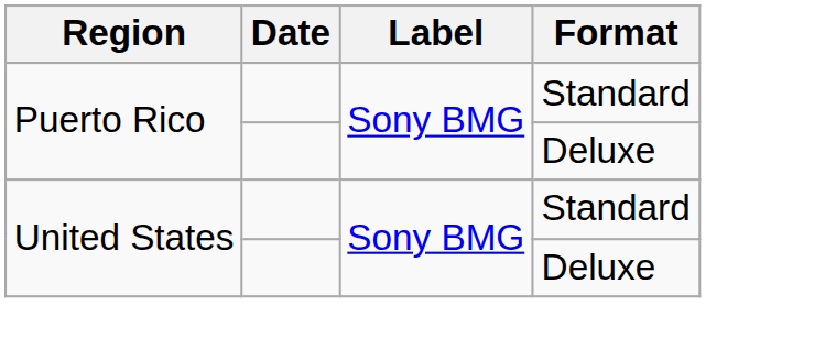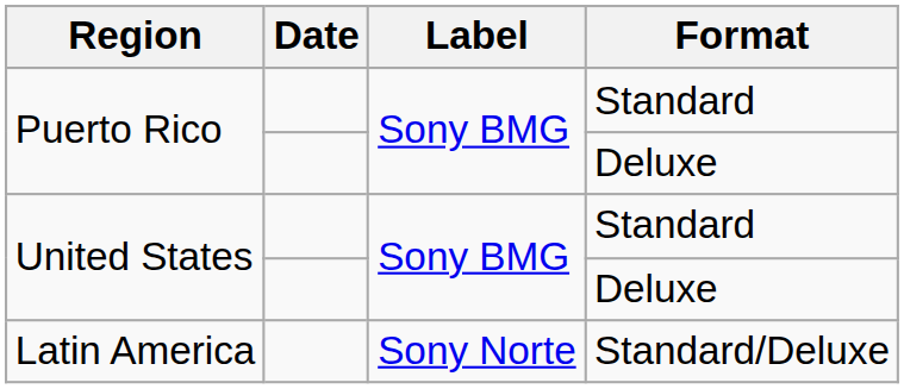+ row: Latin America | Sony Norte | Standard/Deluxe
